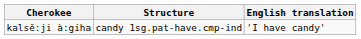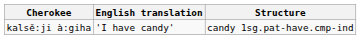columns swapped: Structure <-> English translation
